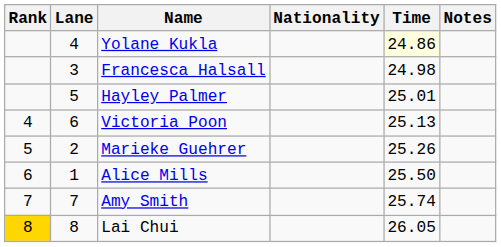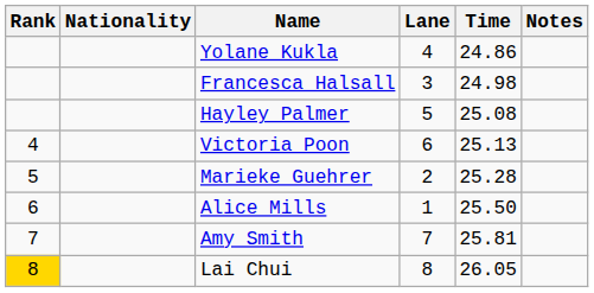columns swapped: Lane <-> Nationality
Yolane Kukla | Time: lightyellow background -> no background
Hayley Palmer | Time: 25.01 -> 25.08
Marieke Guehrer | Time: 25.26 -> 25.28
Amy Smith | Time: 25.74 -> 25.81
